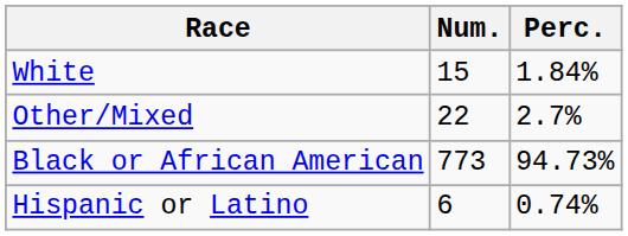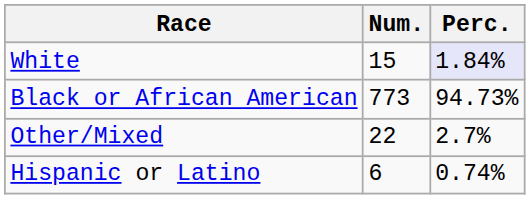White | Perc.: no background -> lavender background
rows swapped: Black or African American <-> Other/Mixed
